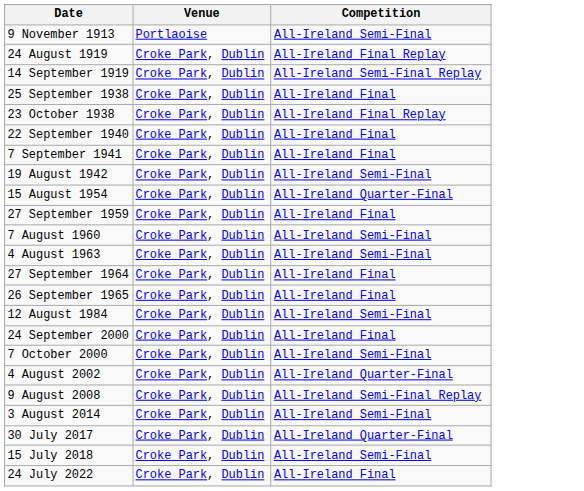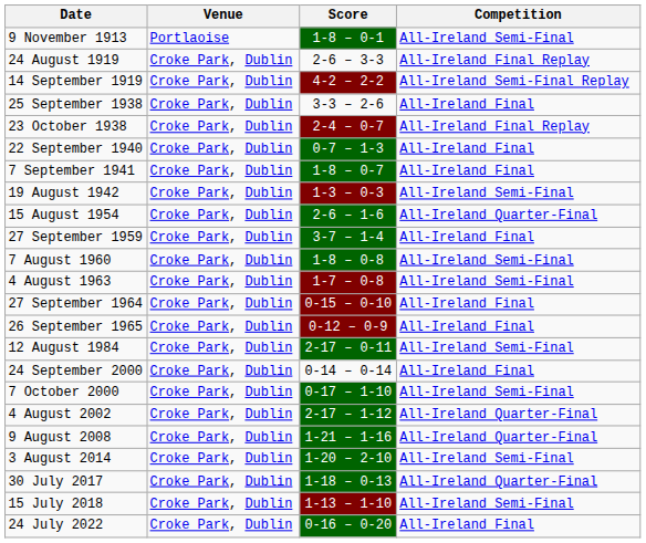+ column: Score | 1-8 – 0-1 | 2-6 – 3-3 | 4-2 – 2-2 | 3-3 – 2-6 | 2-4 – 0-7 | 0-7 – 1-3 | 1-8 – 0-7 | 1-3 – 0-3 | 2-6 – 1-6 | 3-7 – 1-4 | 1-8 – 0-8 | 1-7 – 0-8 | 0-15 – 0-10 | 0-12 – 0-9 | 2-17 – 0-11 | 0-14 – 0-14 | 0-17 – 1-10 | 2-17 – 1-12 | 1-21 – 1-16 | 1-20 – 2-10 | 1-18 – 0-13 | 1-13 – 1-10 | 0-16 – 0-20
9 August 2008 | Competition: All-Ireland Semi-Final Replay -> All-Ireland Quarter-Final
